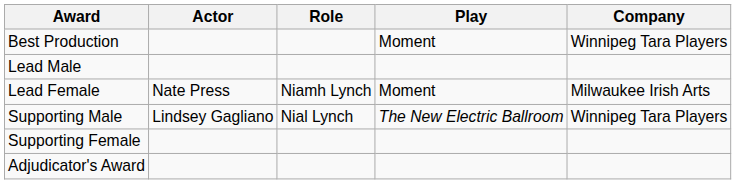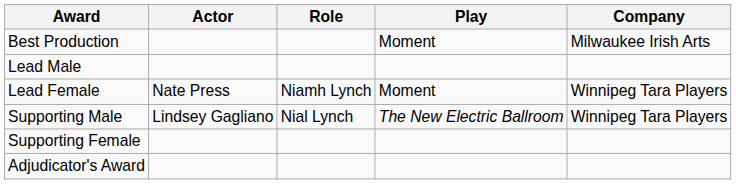Best Production | Company: Winnipeg Tara Players -> Milwaukee Irish Arts
Lead Female | Company: Milwaukee Irish Arts -> Winnipeg Tara Players
